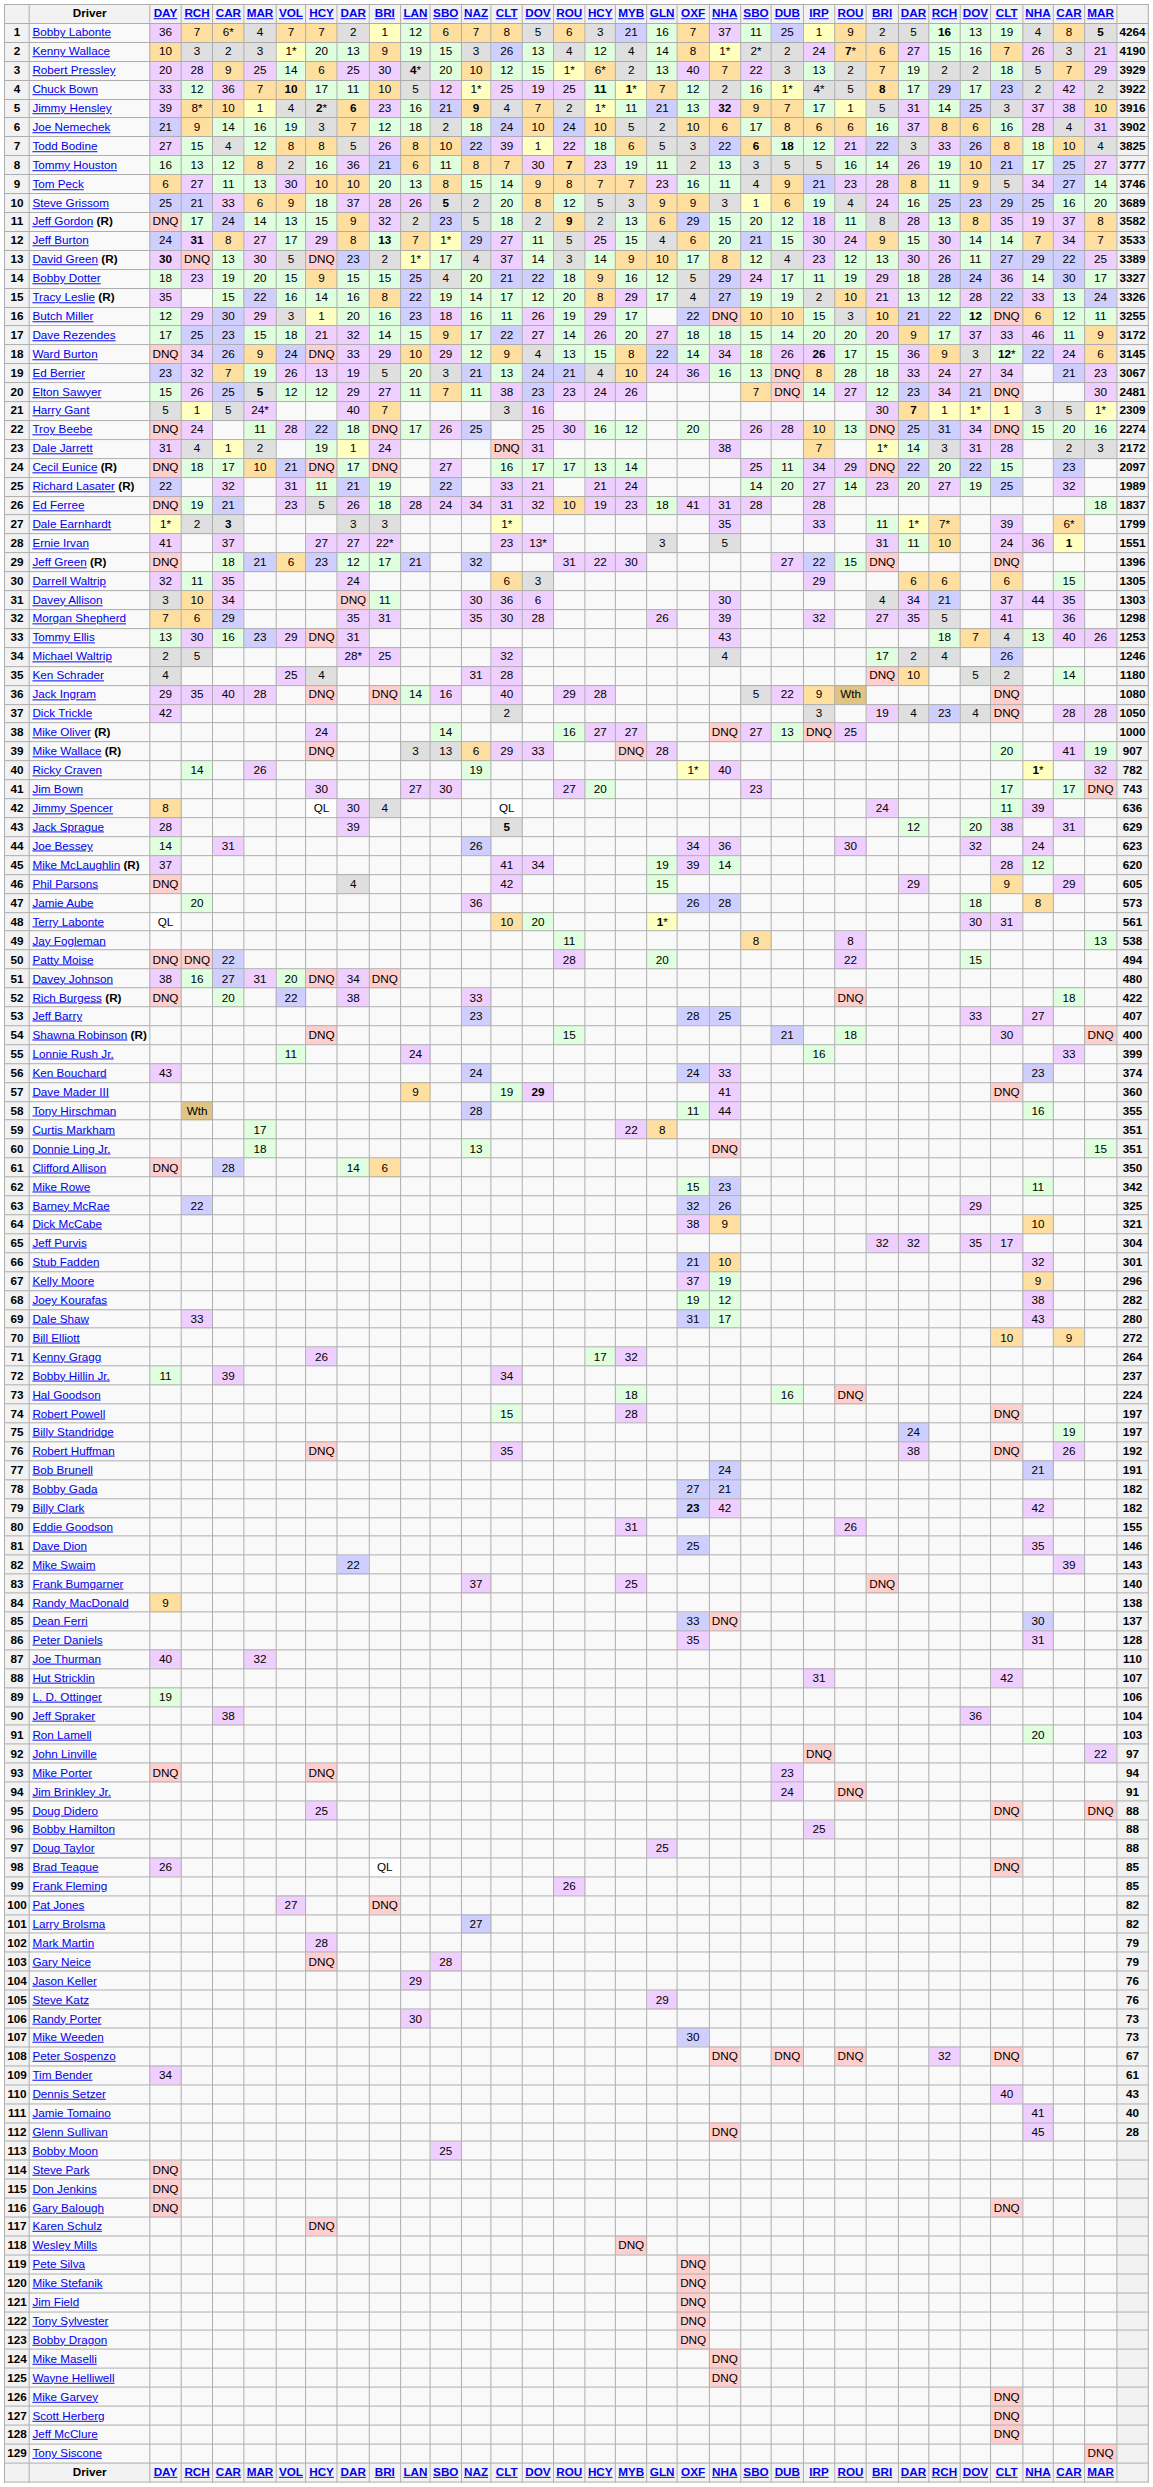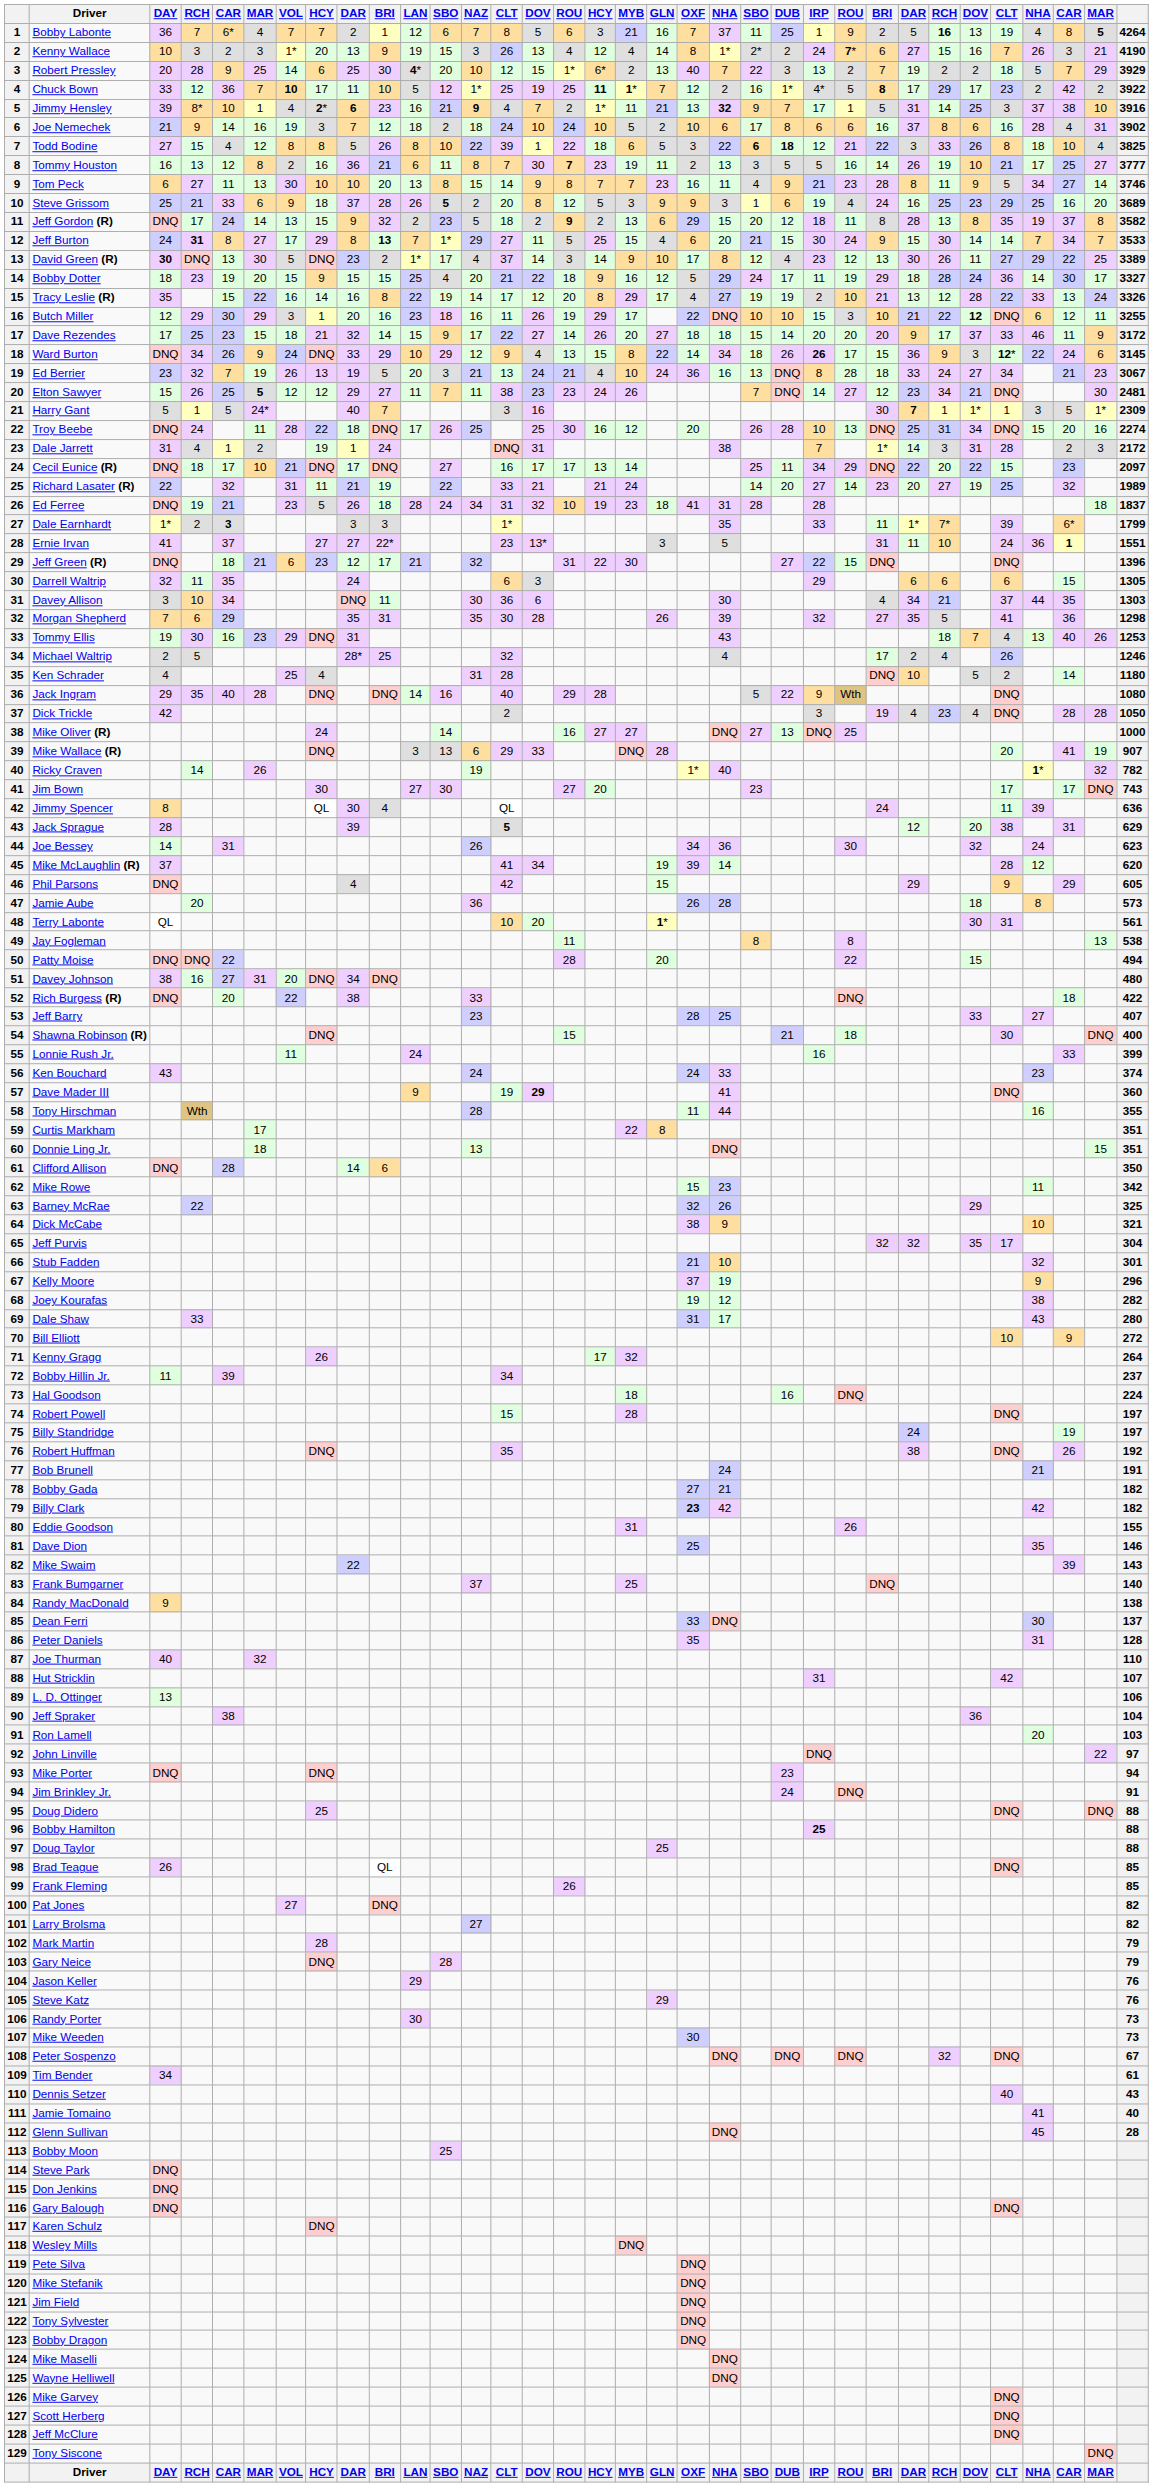Tommy Ellis | DAY: 13 -> 19
L. D. Ottinger | DAY: 19 -> 13
Bobby Hamilton | IRP: normal -> bold
